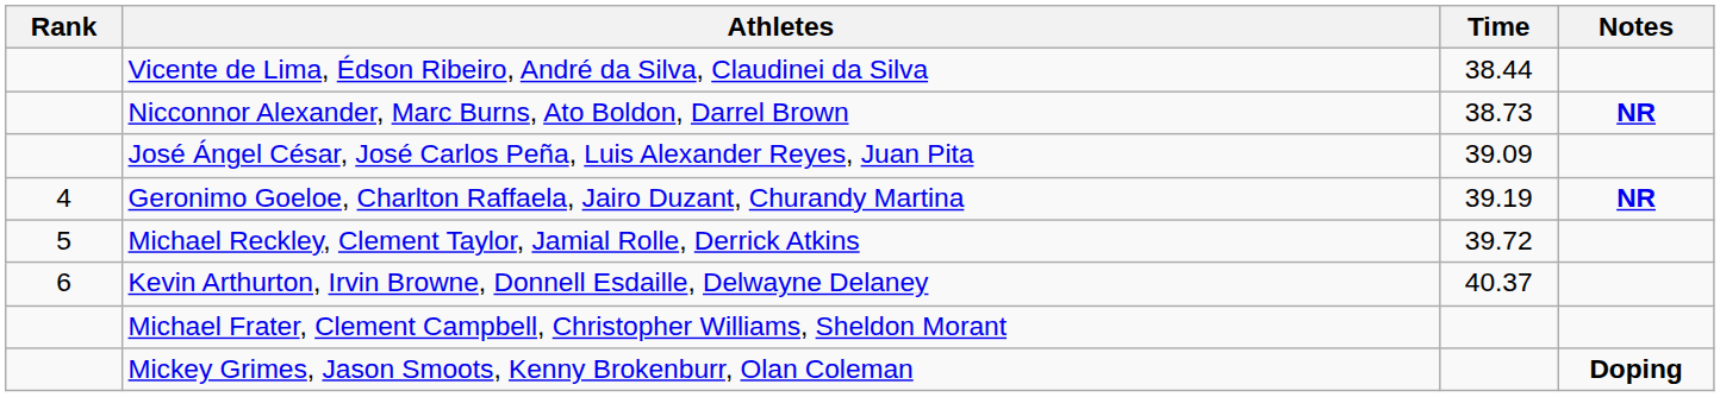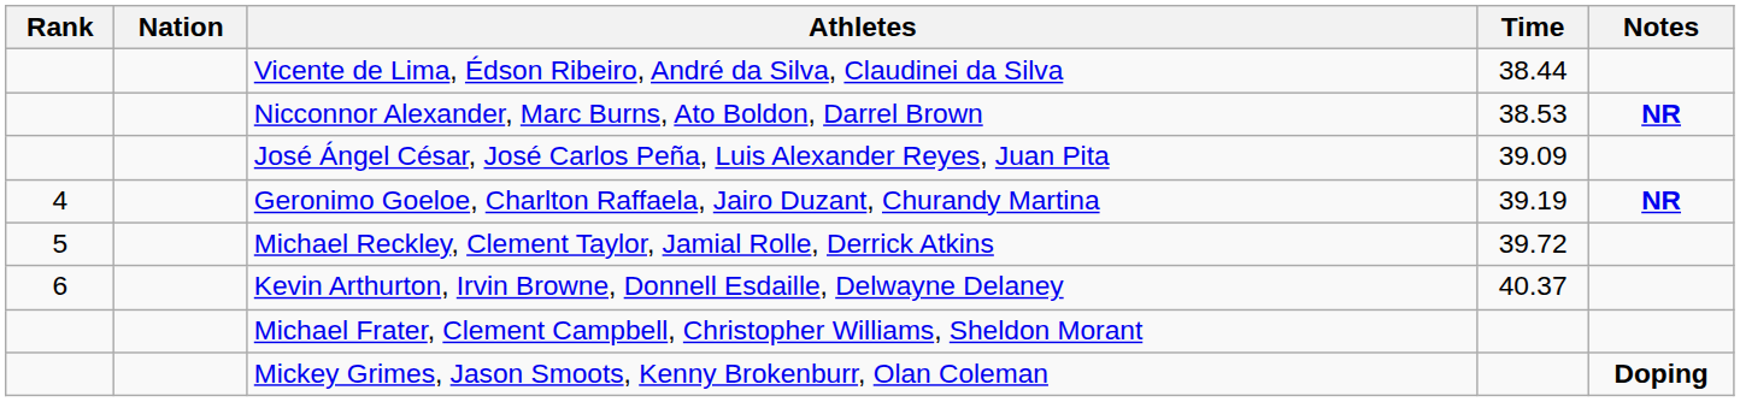+ column: Nation
Nicconnor Alexander, Marc Burns, Ato Boldon, Darrel Brown | Time: 38.73 -> 38.53
